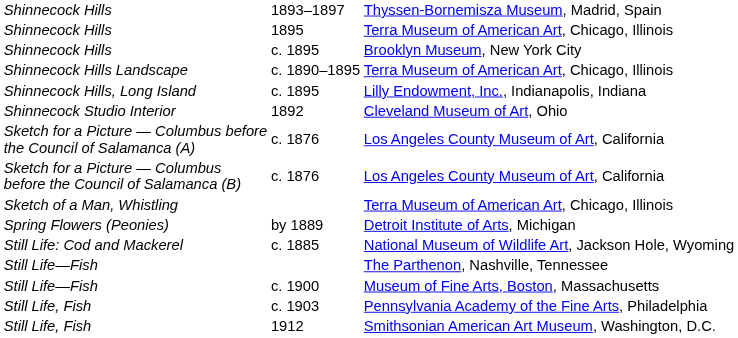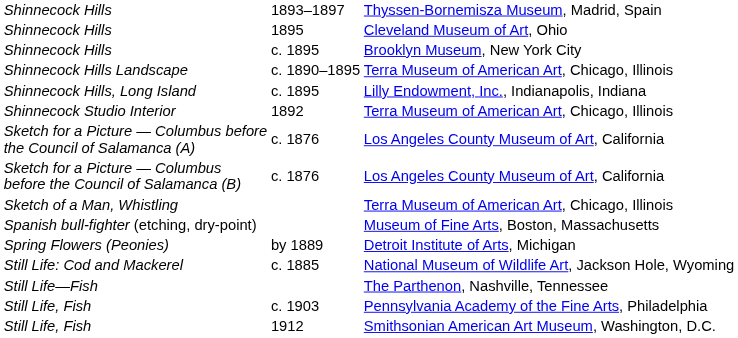Shinnecock Hills / 1895 | column 3: Terra Museum of American Art, Chicago, Illinois -> Cleveland Museum of Art, Ohio
Shinnecock Studio Interior | column 3: Cleveland Museum of Art, Ohio -> Terra Museum of American Art, Chicago, Illinois
+ row: Spanish bull-fighter (etching, dry-point) | Museum of Fine Arts, Boston, Massachusetts
- row: Still Life—Fish | c. 1900 | Museum of Fine Arts, Boston, Massachusetts
